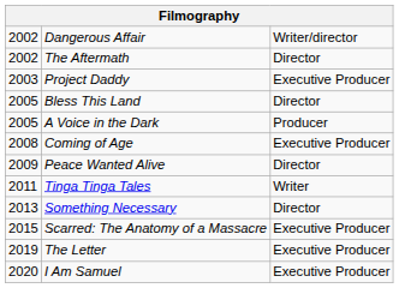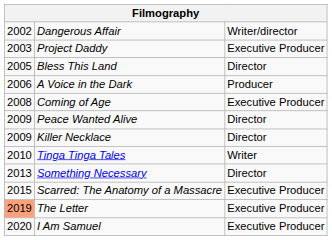- row: 2002 | The Aftermath | Director
A Voice in the Dark | column 1: 2005 -> 2006
+ row: 2009 | Killer Necklace | Director
Tinga Tinga Tales | column 1: 2011 -> 2010
The Letter | column 1: no background -> lightsalmon background
